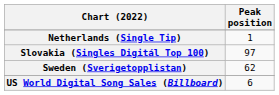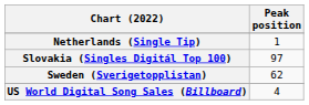US World Digital Song Sales (Billboard) | Peak position: 6 -> 4
